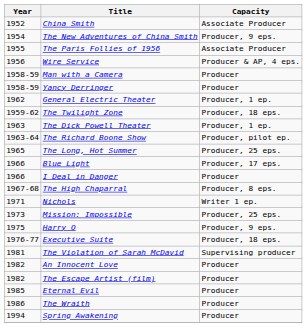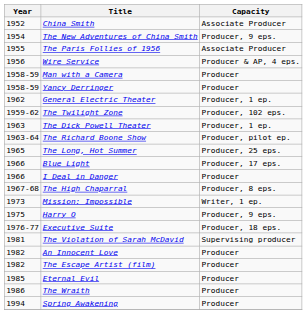The Twilight Zone | Capacity: Producer, 18 eps. -> Producer, 102 eps.
- row: 1971 | Nichols | Writer 1 ep.
Mission: Impossible | Capacity: Producer, 25 eps. -> Writer, 1 ep.
